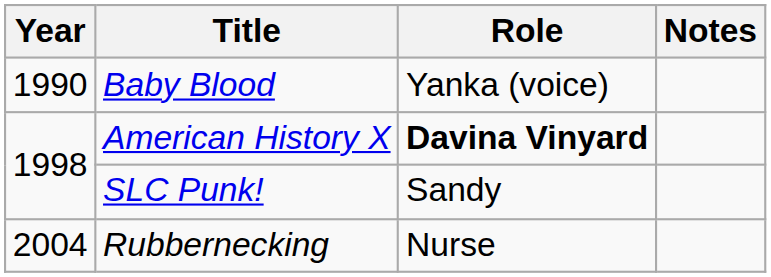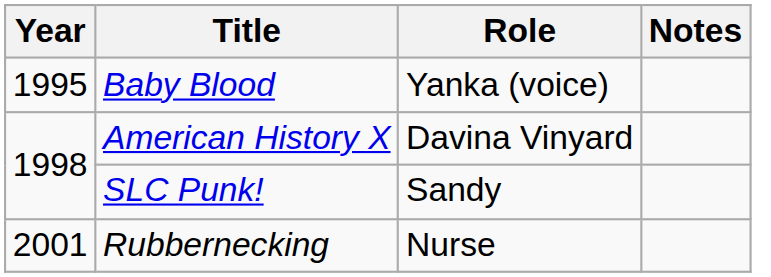Baby Blood | Year: 1990 -> 1995
American History X | Role: bold -> normal
Rubbernecking | Year: 2004 -> 2001
